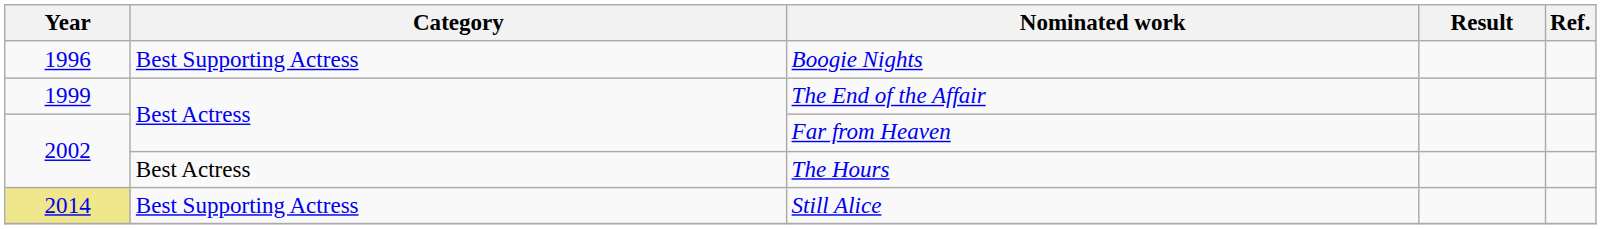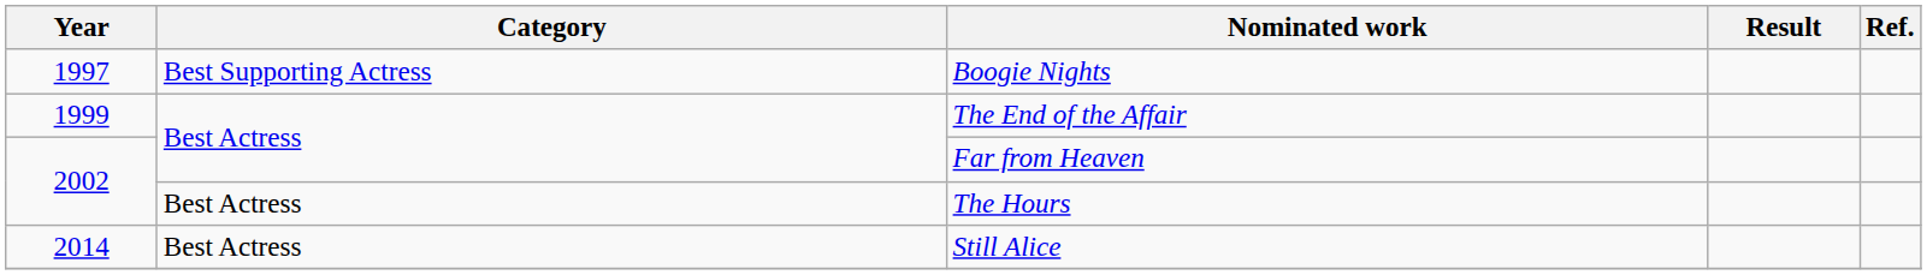Boogie Nights | Year: 1996 -> 1997
Still Alice | Year: khaki background -> no background
Still Alice | Category: Best Supporting Actress -> Best Actress
